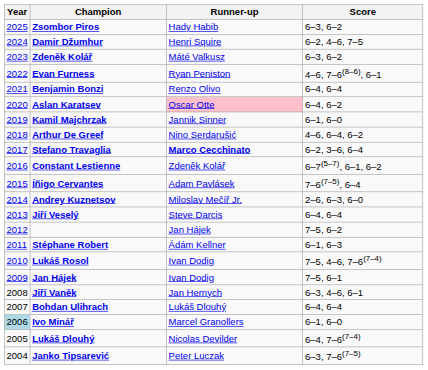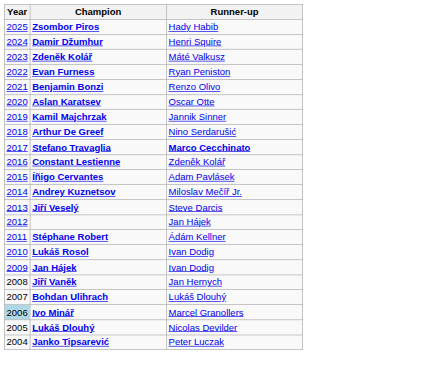- column: Score | 6–3, 6–2 | 6–2, 4–6, 7–5 | 6–3, 6–2 | 4–6, 7–6(8–6), 6–1 | 6–4, 6–4 | 6–4, 6–2 | 6–1, 6–0 | 4–6, 6–4, 6–2 | 6–2, 3–6, 6–4 | 6–7(5–7), 6–1, 6–2 | 7–6(7–5), 6–4 | 2–6, 6–3, 6–0 | 6–4, 6–4 | 7–5, 6–2 | 6–1, 6–3 | 7–5, 4–6, 7–6(7–4) | 7–5, 6–1 | 6–3, 4–6, 6–1 | 6–4, 6–4 | 6–1, 6–0 | 6–4, 7–6(7–4) | 6–3, 7–6(7–5)
Aslan Karatsev | Runner-up: pink background -> no background
